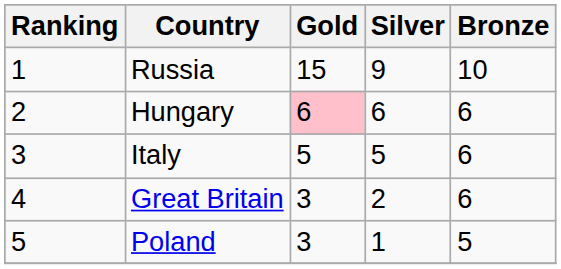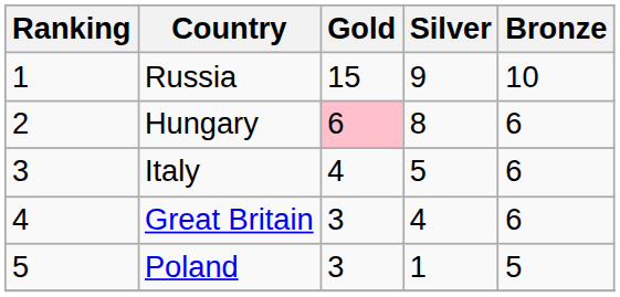Hungary | Silver: 6 -> 8
Italy | Gold: 5 -> 4
Great Britain | Silver: 2 -> 4
